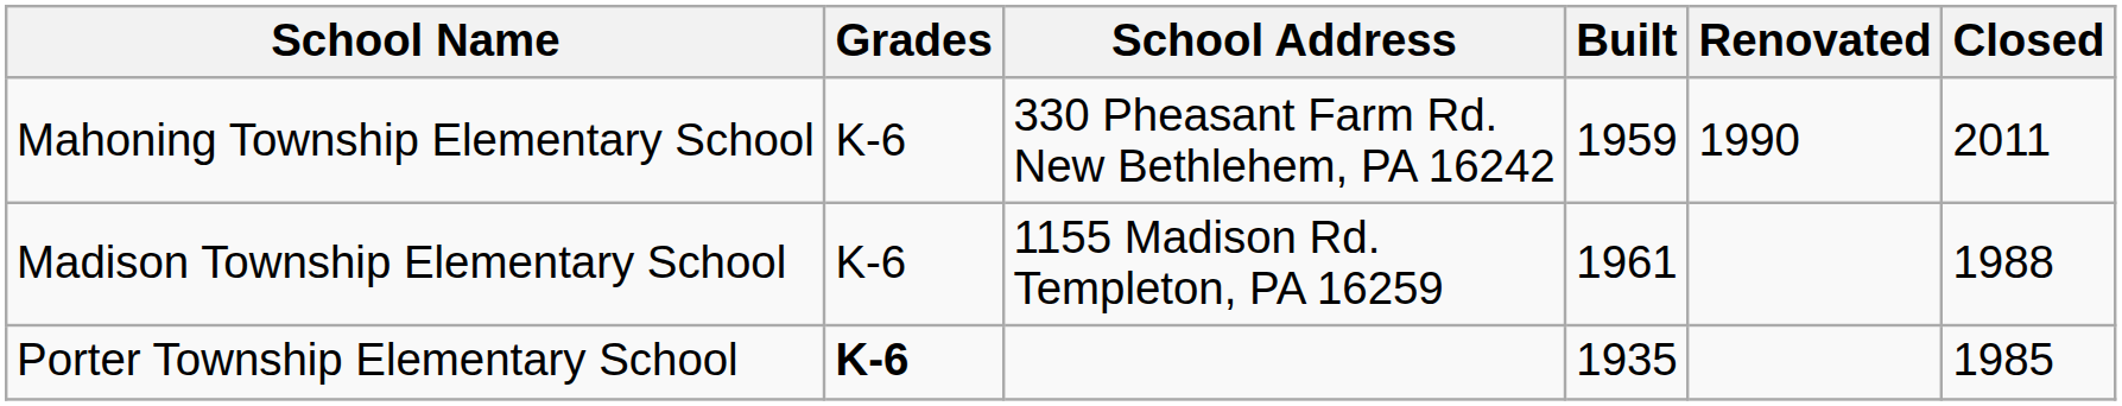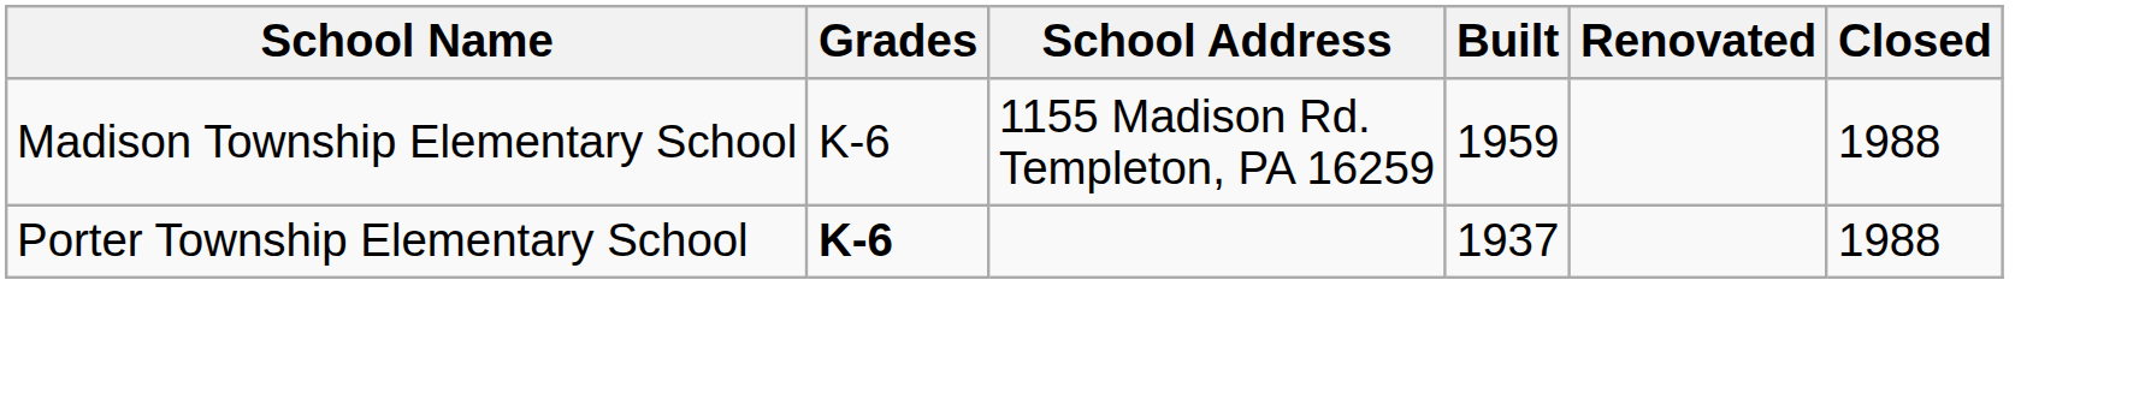- row: Mahoning Township Elementary School | K-6 | 330 Pheasant Farm Rd. New Bethlehem, PA 16242 | 1959 | 1990 | 2011
Madison Township Elementary School | Built: 1961 -> 1959
Porter Township Elementary School | Built: 1935 -> 1937
Porter Township Elementary School | Closed: 1985 -> 1988
